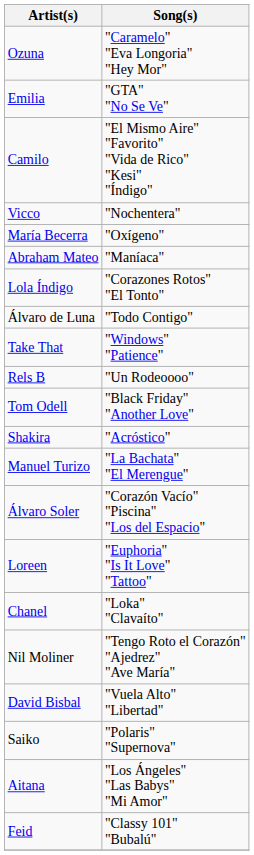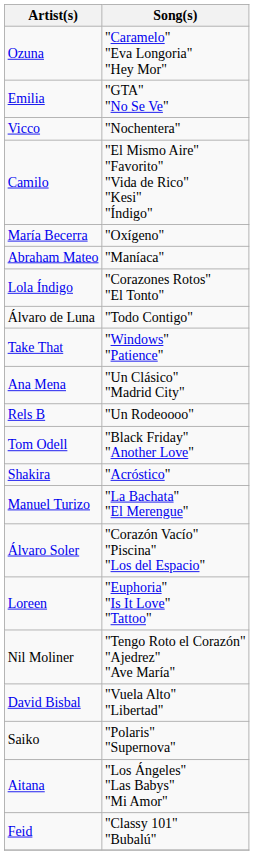rows swapped: Camilo <-> Vicco
+ row: Ana Mena | "Un Clásico" "Madrid City"
- row: Chanel | "Loka" "Clavaíto"
